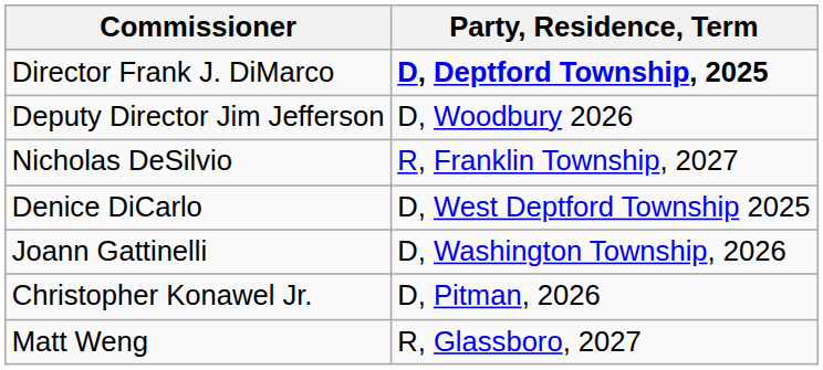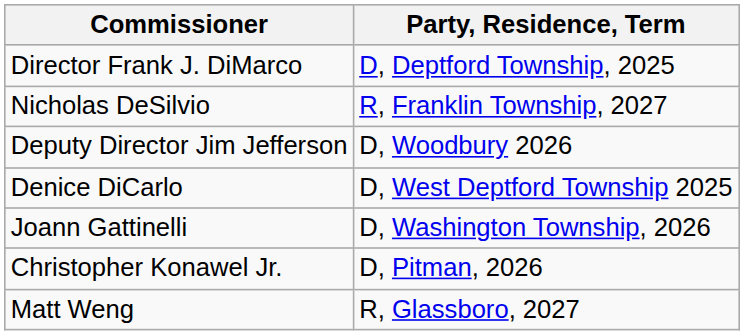Director Frank J. DiMarco | Party, Residence, Term: bold -> normal
rows swapped: Deputy Director Jim Jefferson <-> Nicholas DeSilvio
